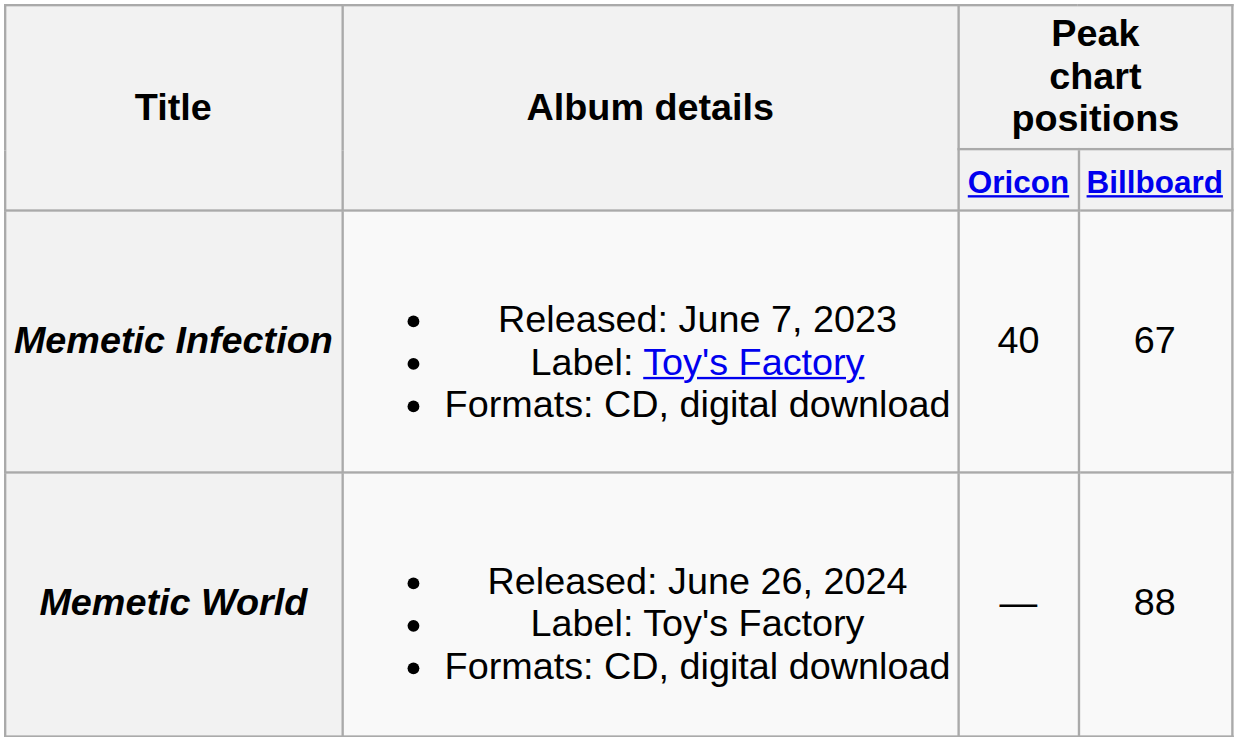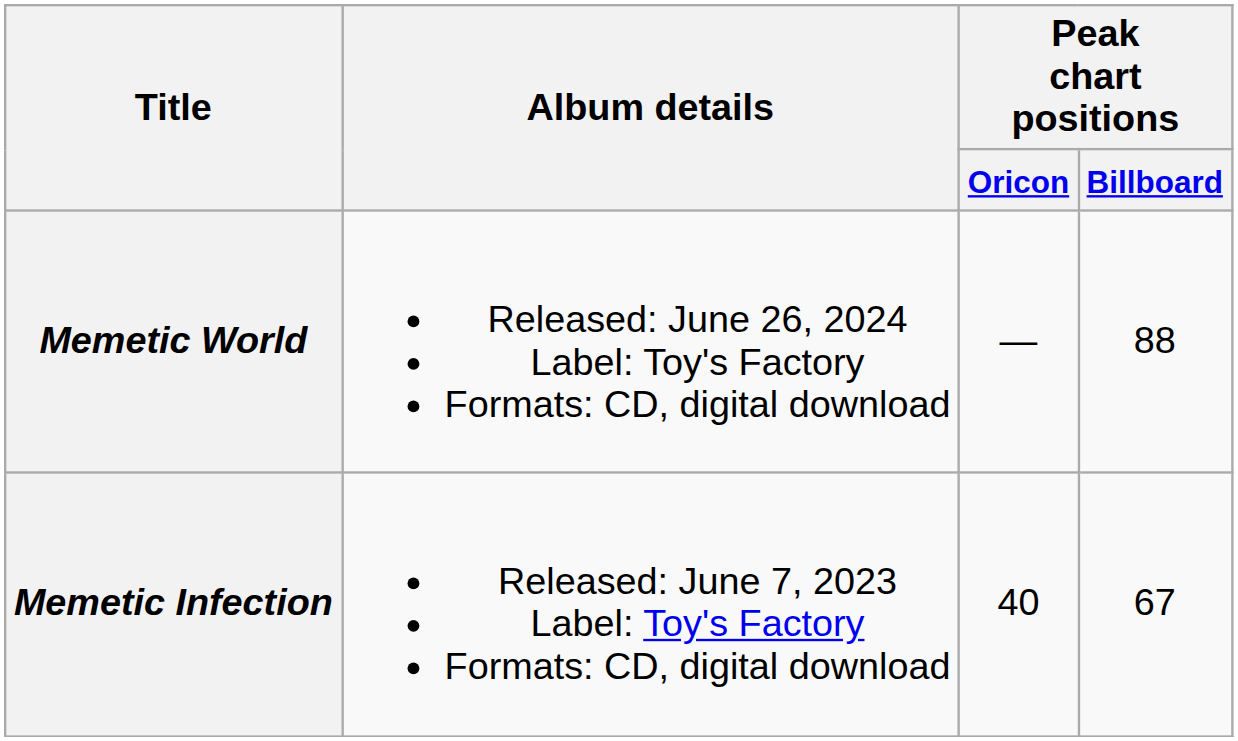rows swapped: Memetic Infection <-> Memetic World
